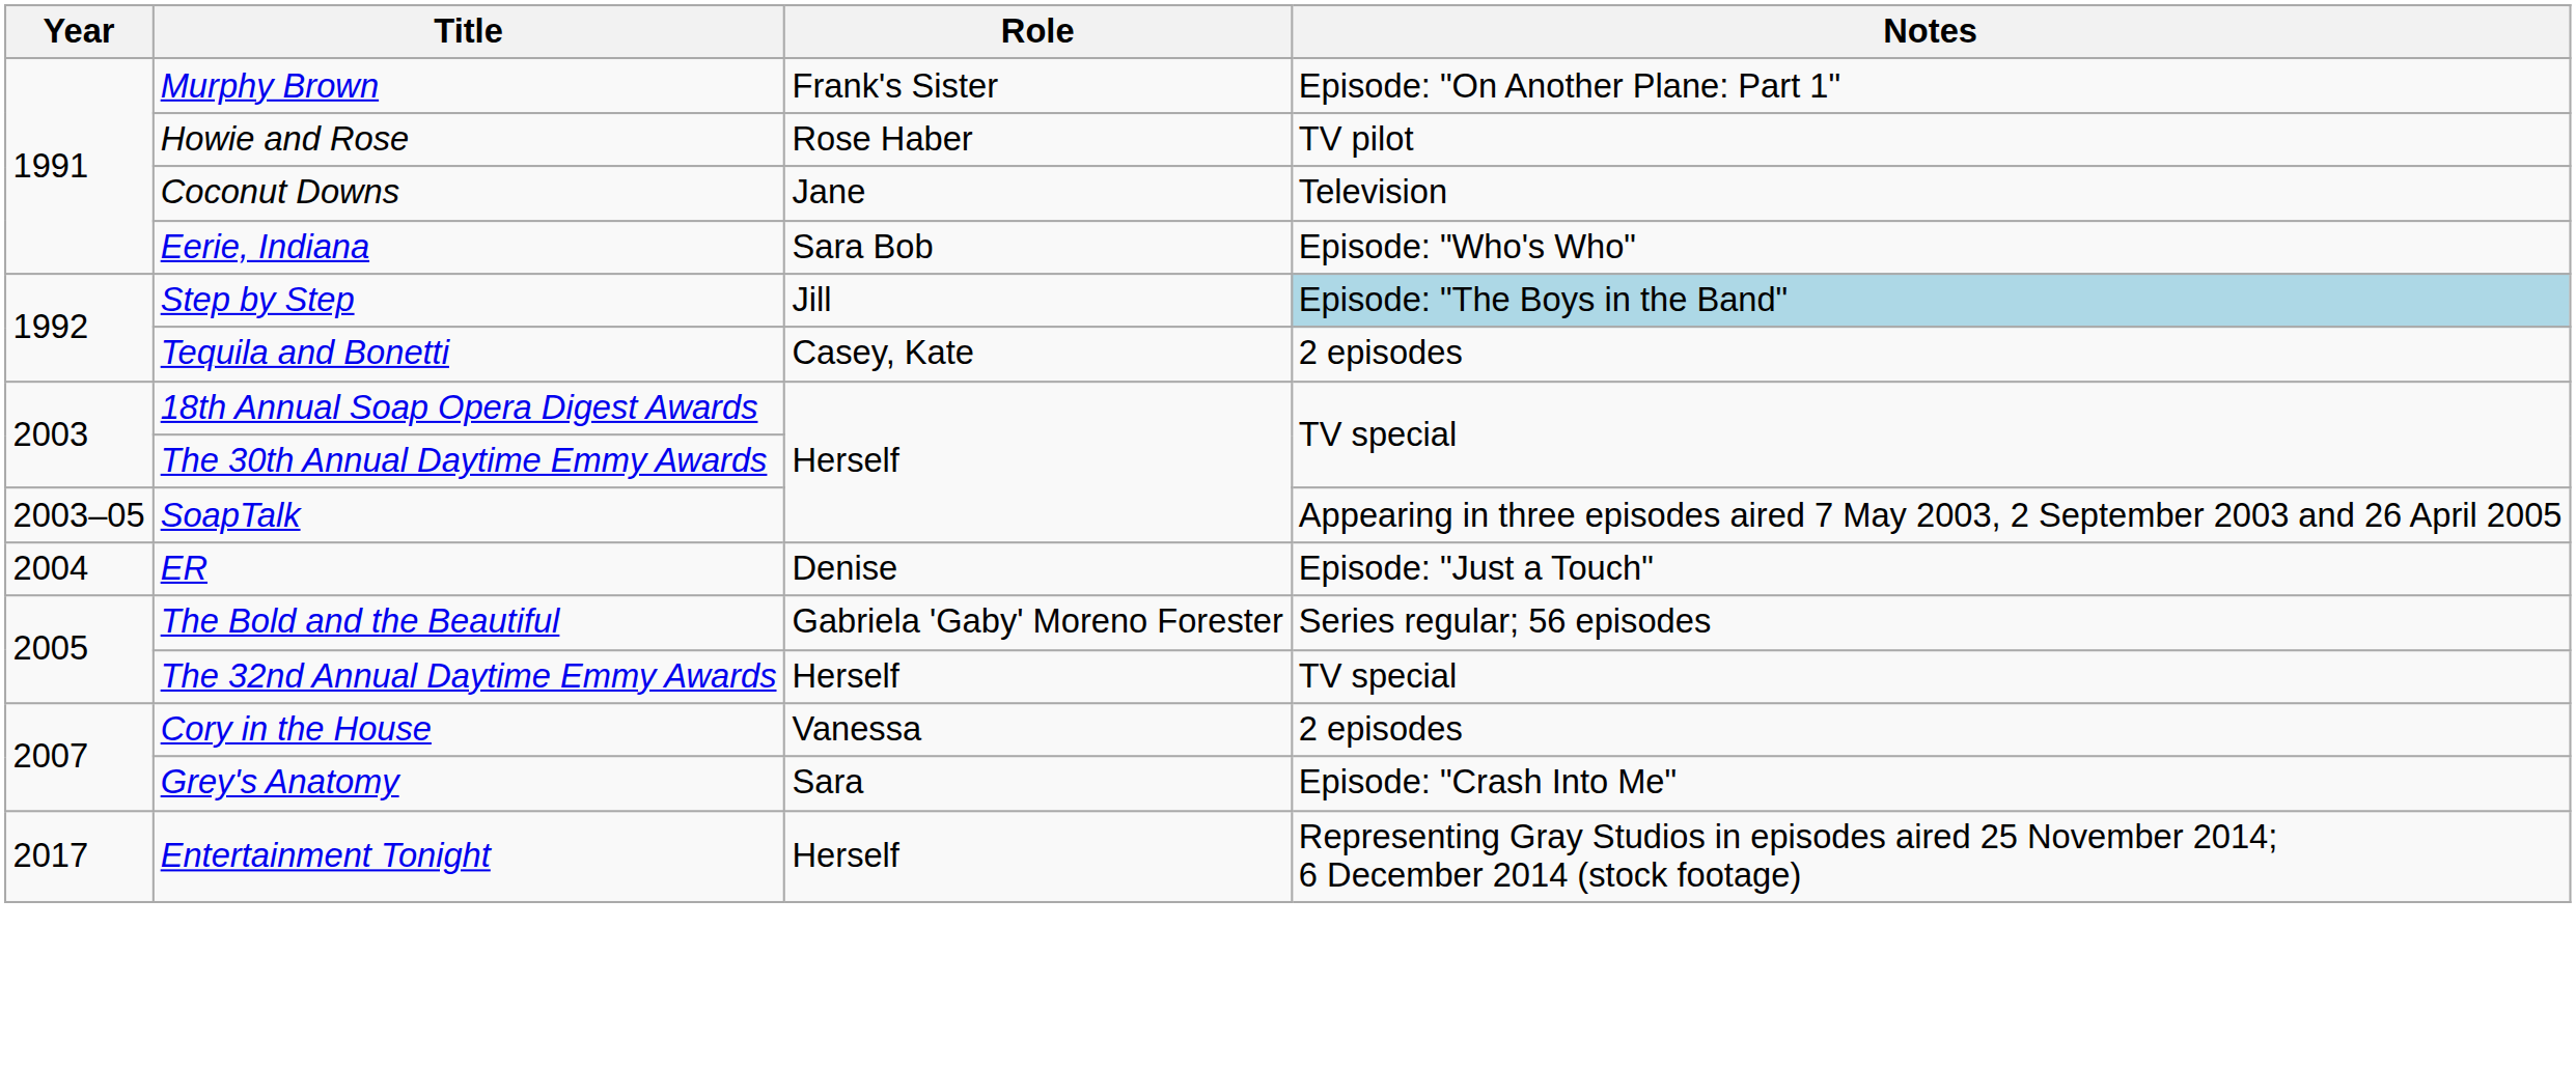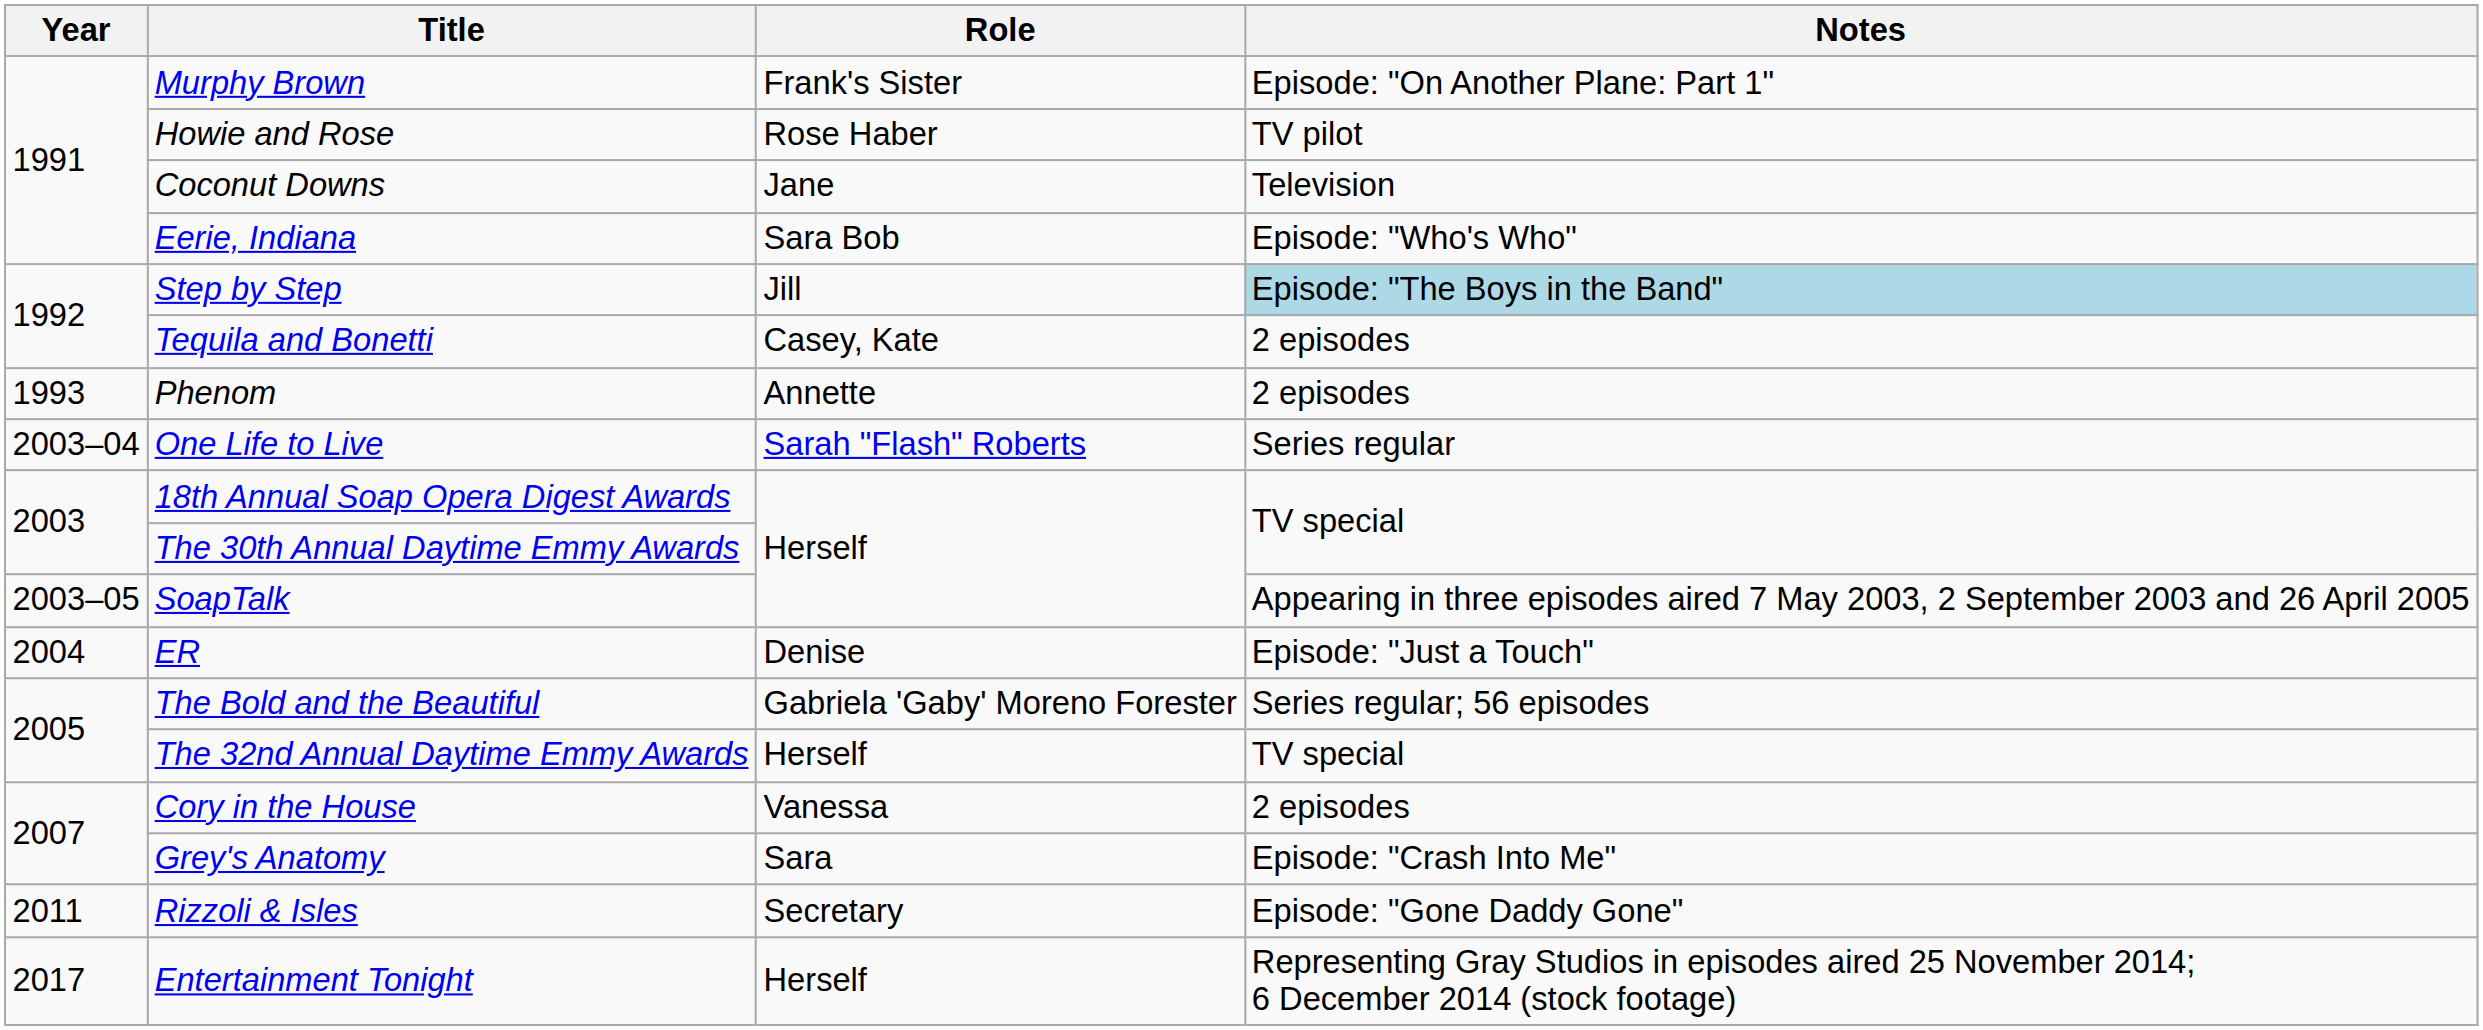+ row: 1993 | Phenom | Annette | 2 episodes
+ row: 2003–04 | One Life to Live | Sarah "Flash" Roberts | Series regular
+ row: 2011 | Rizzoli & Isles | Secretary | Episode: "Gone Daddy Gone"
